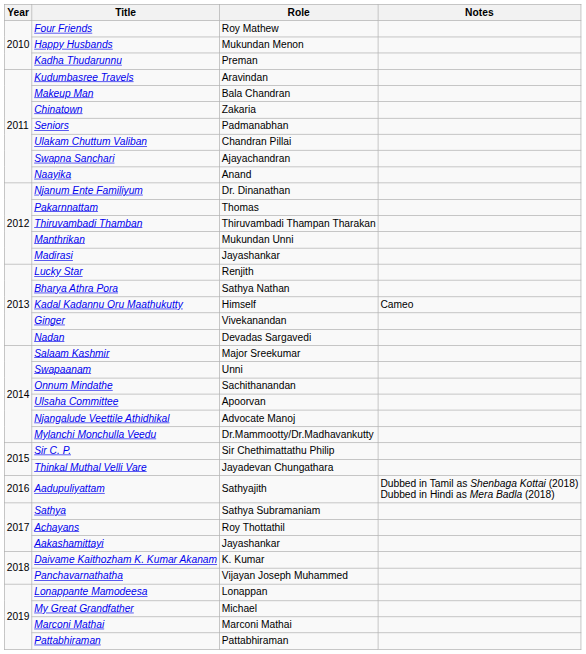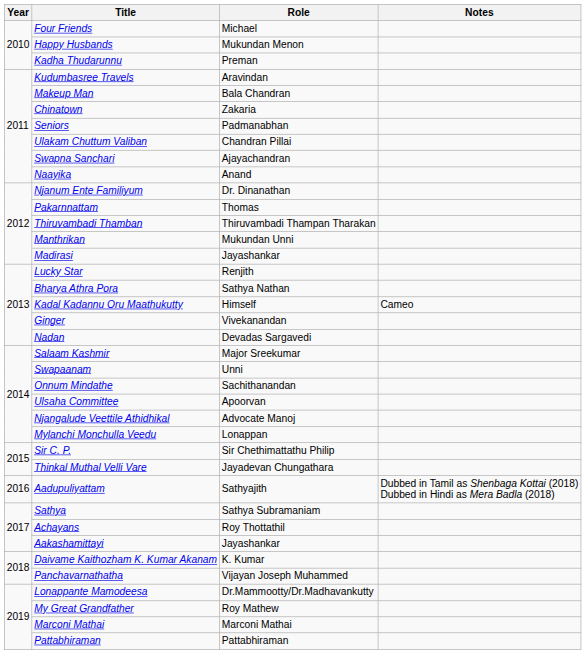Four Friends | Role: Roy Mathew -> Michael
Mylanchi Monchulla Veedu | Role: Dr.Mammootty/Dr.Madhavankutty -> Lonappan
Lonappante Mamodeesa | Role: Lonappan -> Dr.Mammootty/Dr.Madhavankutty
My Great Grandfather | Role: Michael -> Roy Mathew
